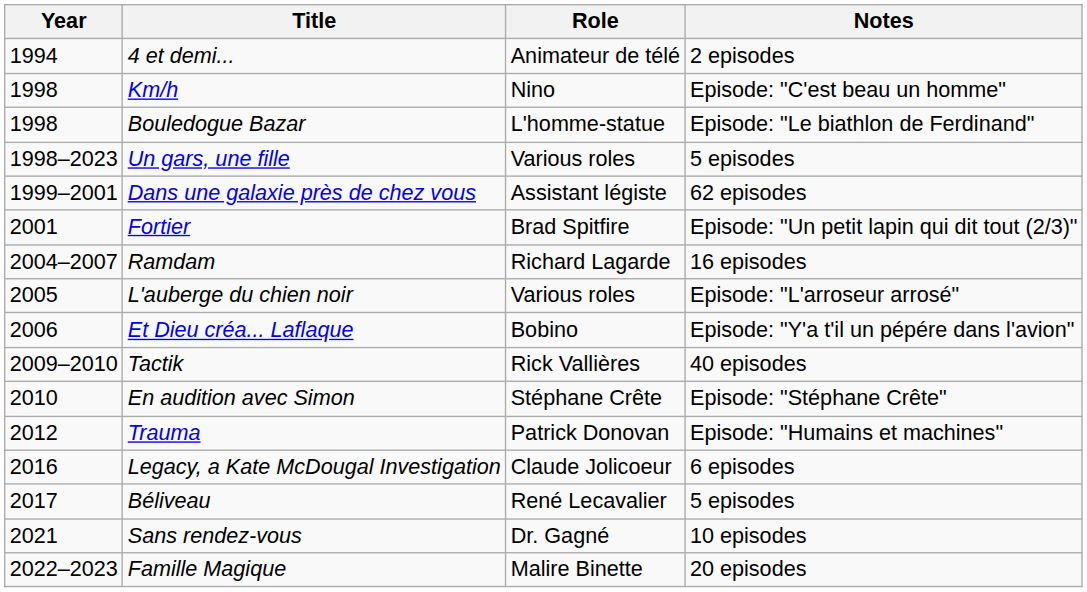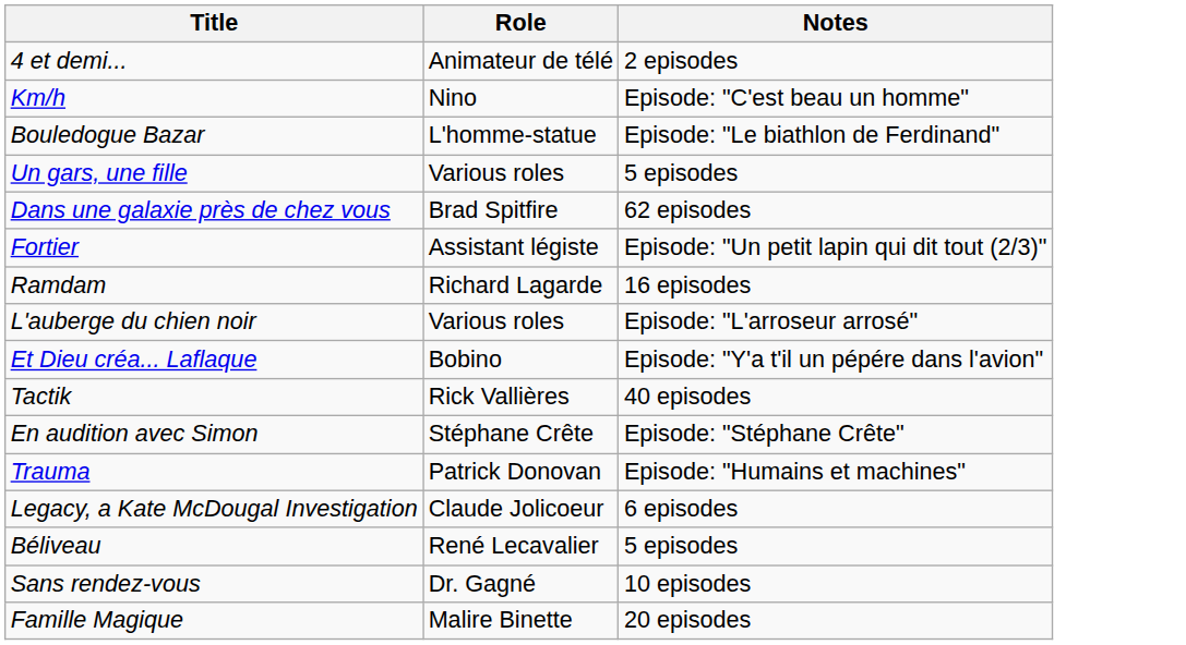- column: Year | 1994 | 1998 | 1998 | 1998–2023 | 1999–2001 | 2001 | 2004–2007 | 2005 | 2006 | 2009–2010 | 2010 | 2012 | 2016 | 2017 | 2021 | 2022–2023
Dans une galaxie près de chez vous | Role: Assistant légiste -> Brad Spitfire
Fortier | Role: Brad Spitfire -> Assistant légiste
